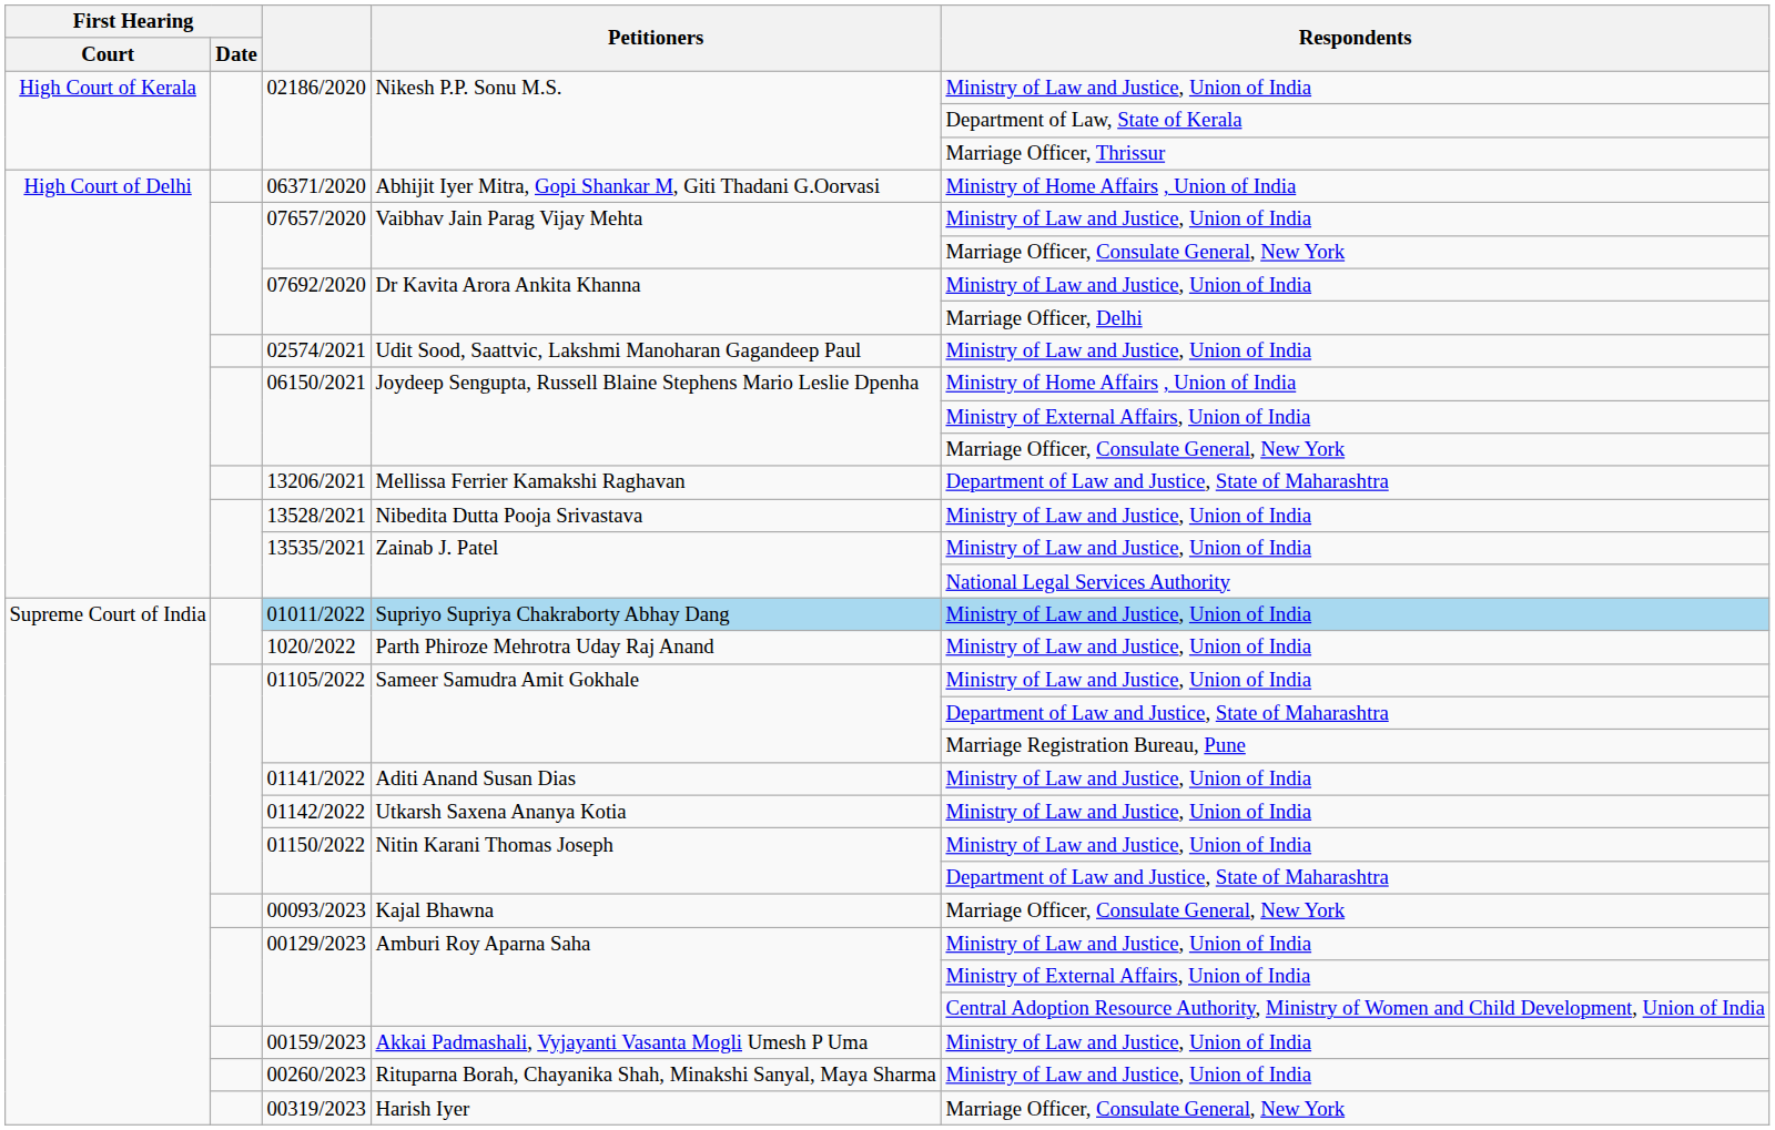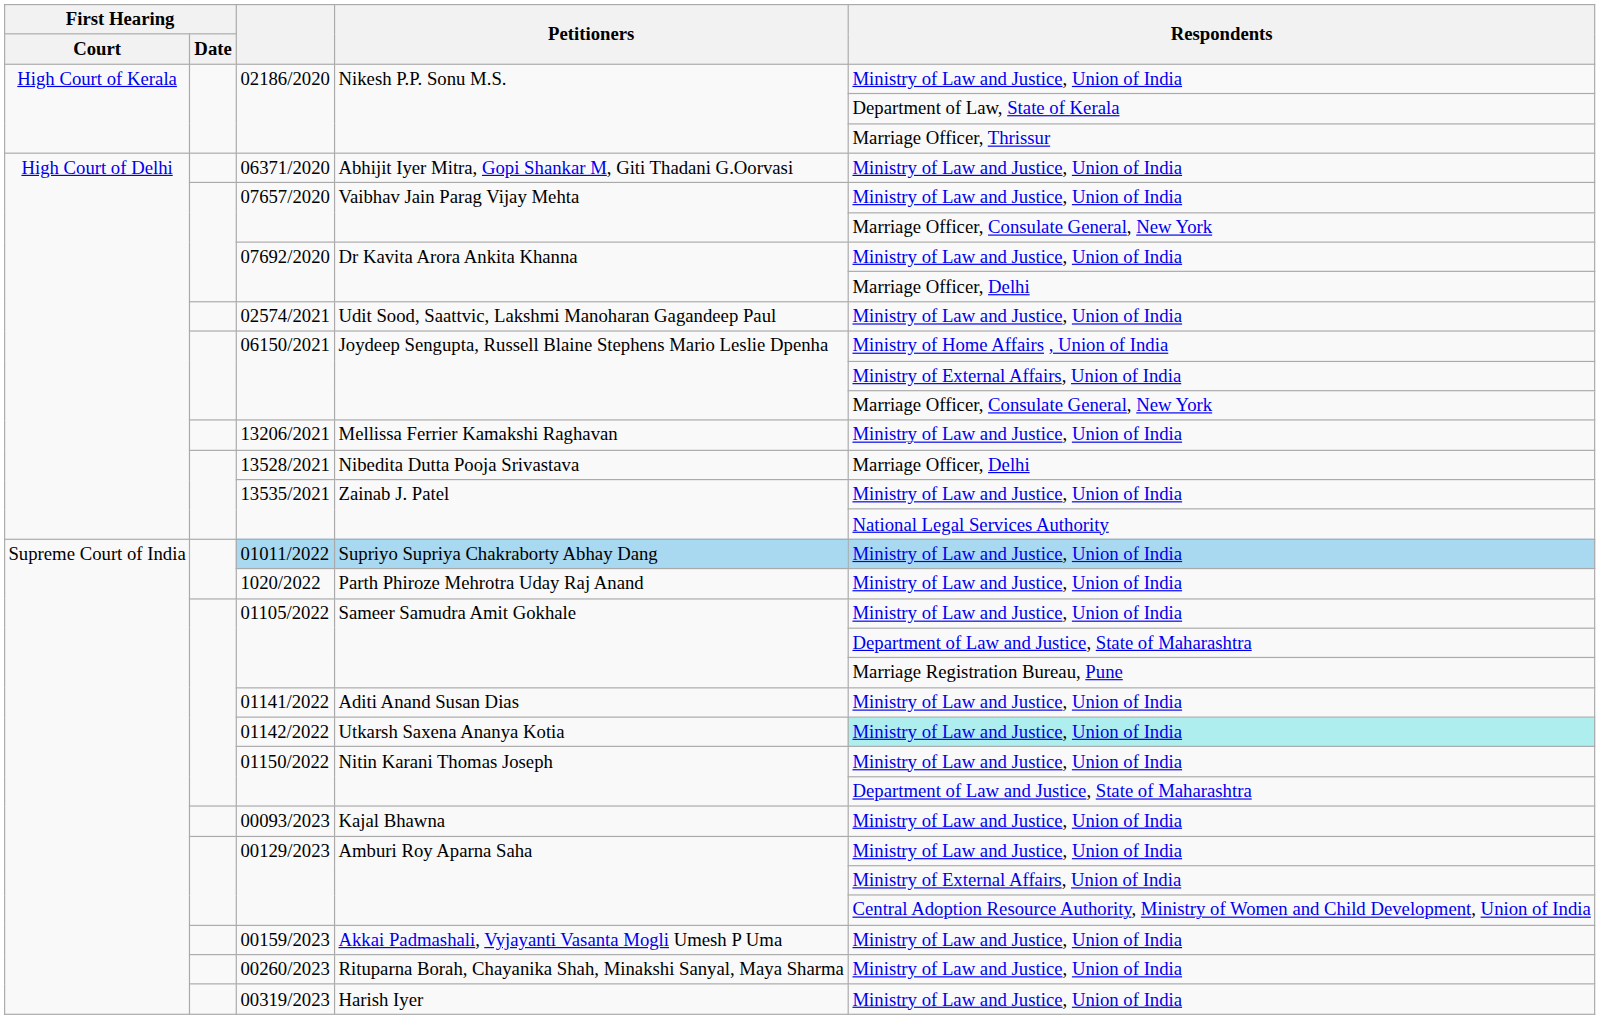06371/2020 | Respondents: Ministry of Home Affairs , Union of India -> Ministry of Law and Justice, Union of India
13206/2021 | Respondents: Department of Law and Justice, State of Maharashtra -> Ministry of Law and Justice, Union of India
13528/2021 | Respondents: Ministry of Law and Justice, Union of India -> Marriage Officer, Delhi
01142/2022 | Respondents: no background -> paleturquoise background
00093/2023 | Respondents: Marriage Officer, Consulate General, New York -> Ministry of Law and Justice, Union of India
00319/2023 | Respondents: Marriage Officer, Consulate General, New York -> Ministry of Law and Justice, Union of India
